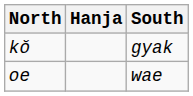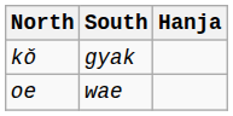columns swapped: South <-> Hanja
